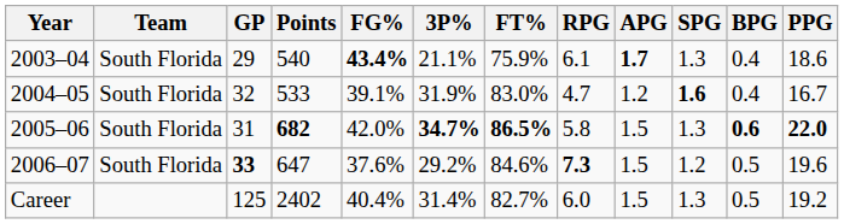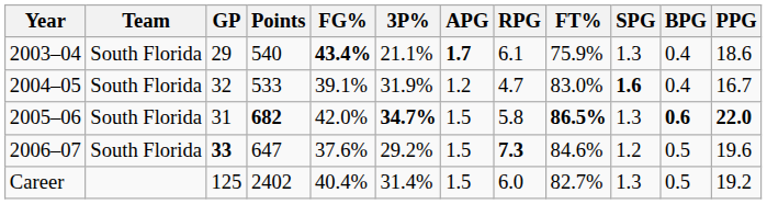columns swapped: FT% <-> APG
